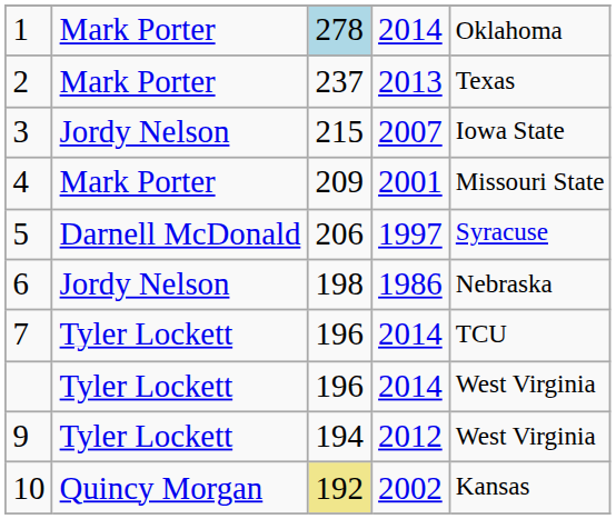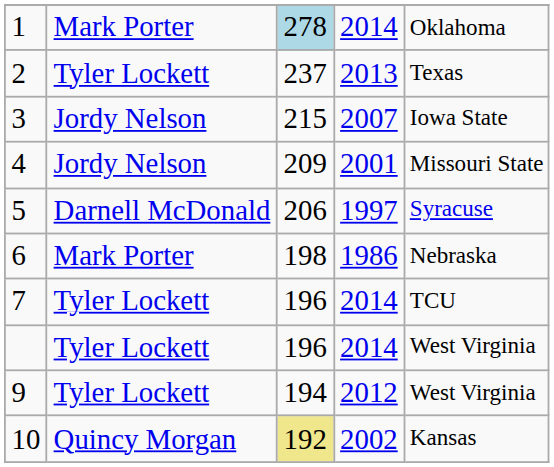2 | column 2: Mark Porter -> Tyler Lockett
4 | column 2: Mark Porter -> Jordy Nelson
6 | column 2: Jordy Nelson -> Mark Porter
